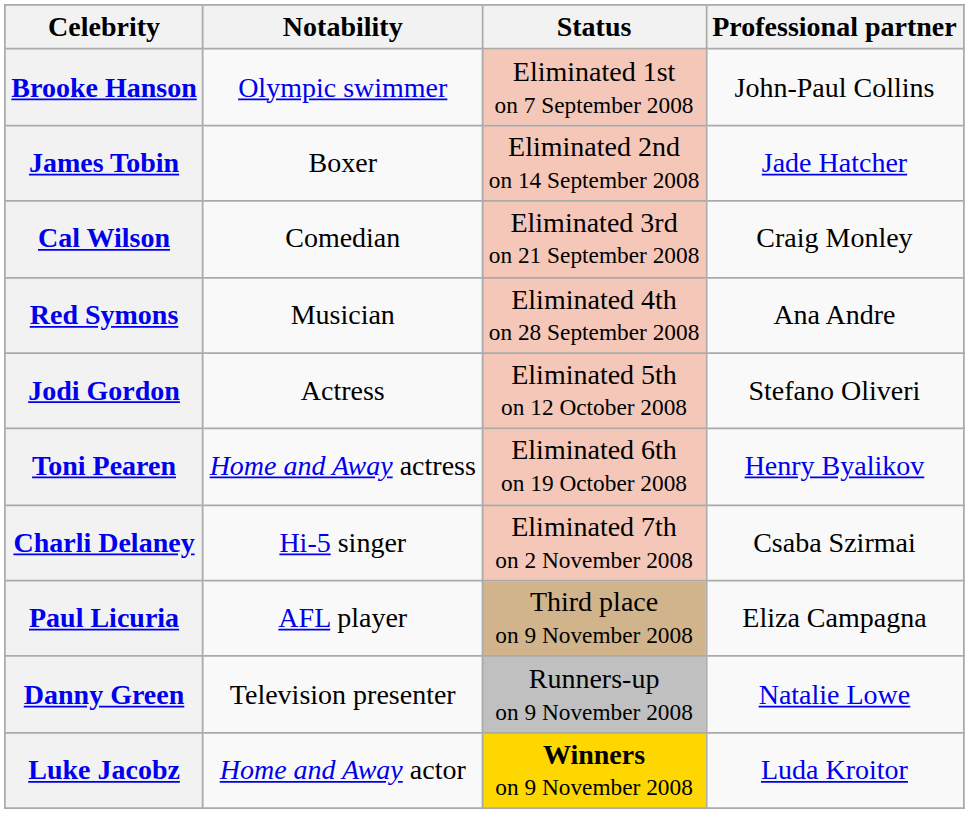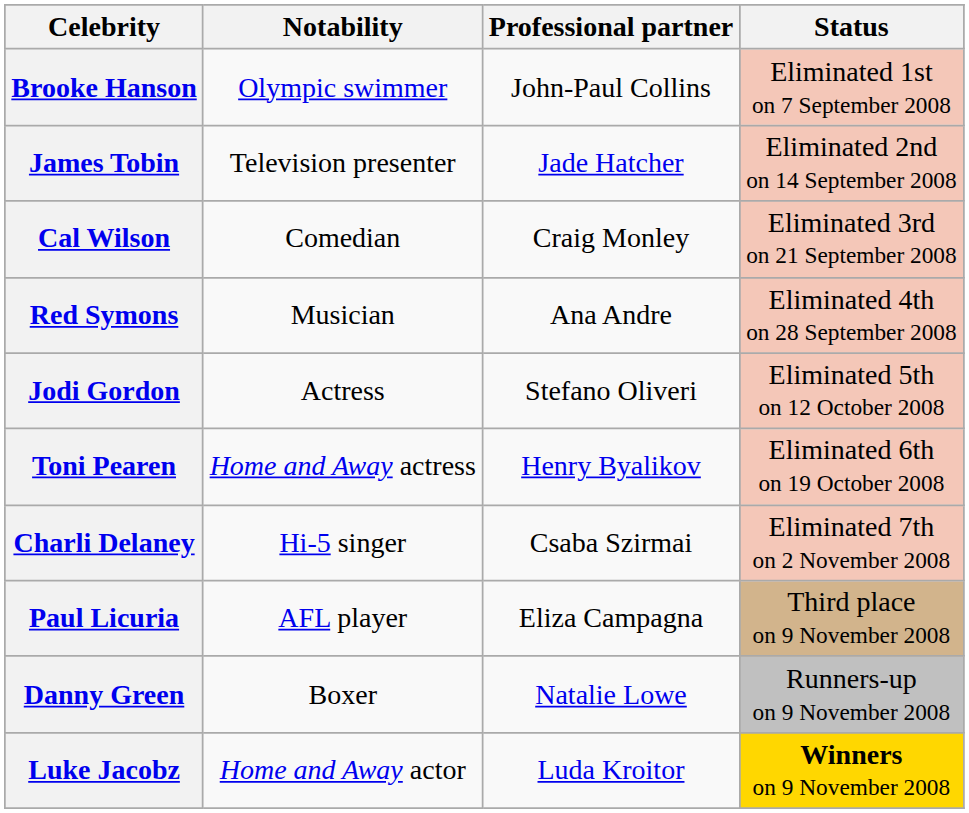columns swapped: Professional partner <-> Status
James Tobin | Notability: Boxer -> Television presenter
Danny Green | Notability: Television presenter -> Boxer
